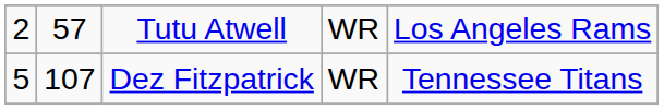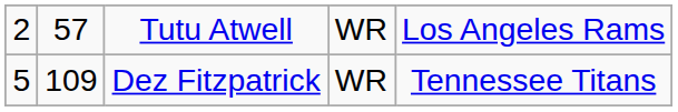Dez Fitzpatrick | column 2: 107 -> 109
